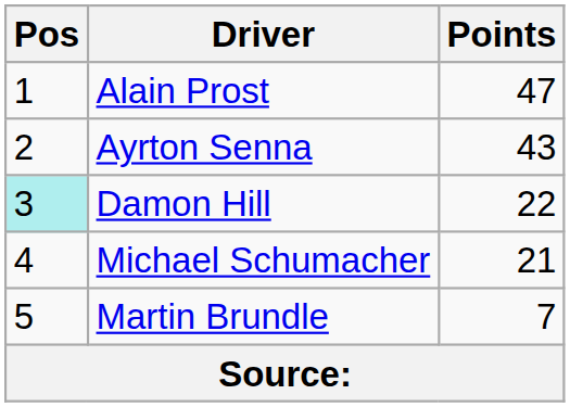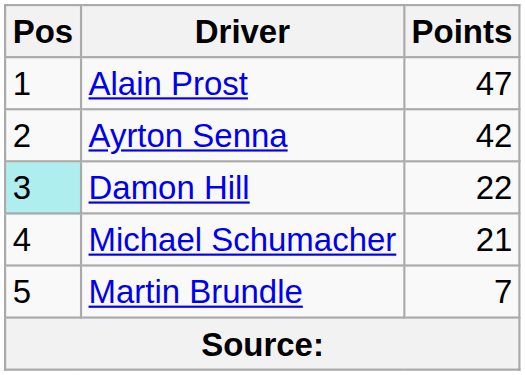Ayrton Senna | Points: 43 -> 42
